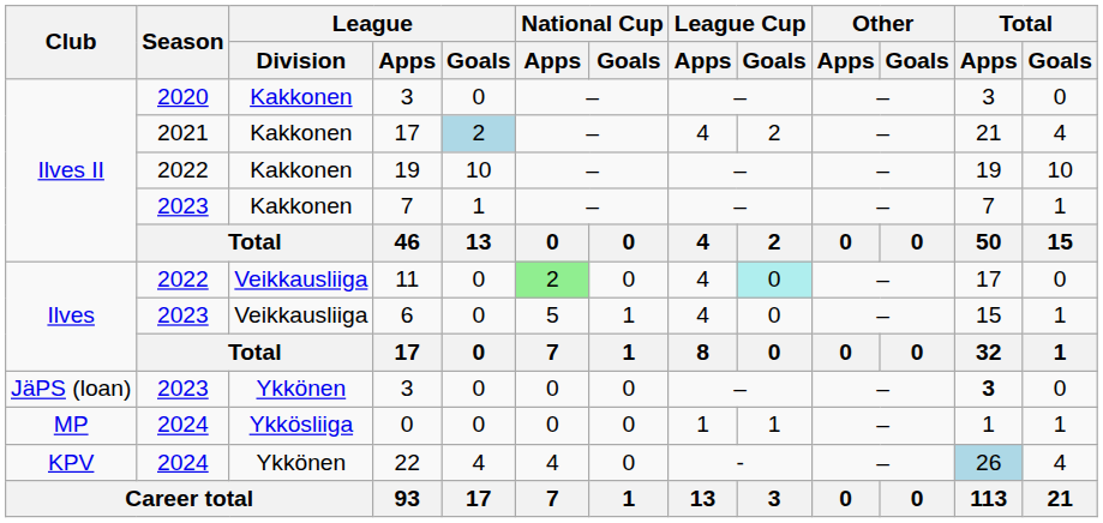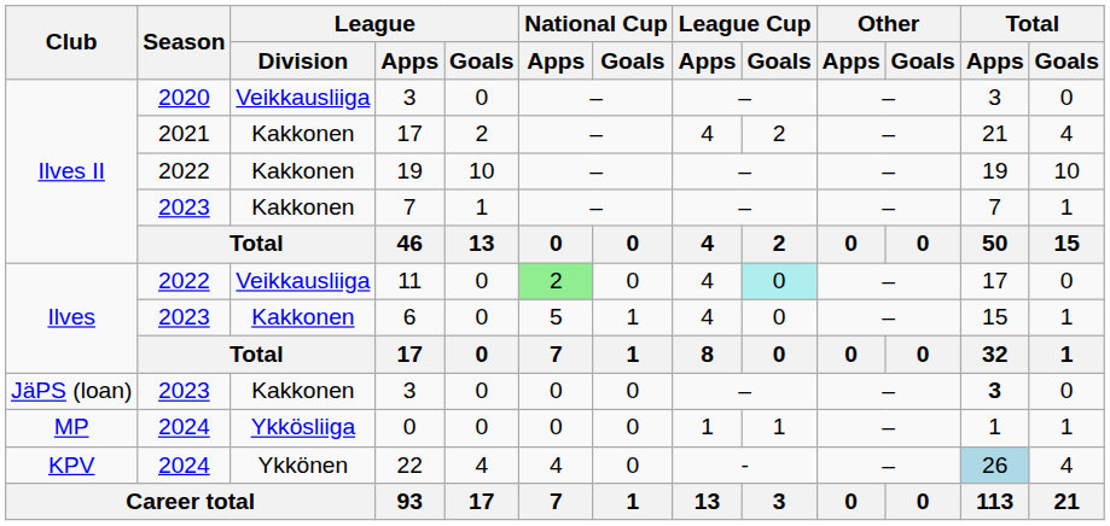Ilves II / 3 | League / Division: Kakkonen -> Veikkausliiga
Ilves II / 17 | League / Goals: lightblue background -> no background
6 | League / Division: Veikkausliiga -> Kakkonen
JäPS (loan) / 3 | League / Division: Ykkönen -> Kakkonen
